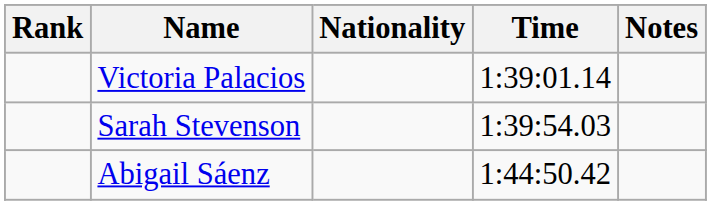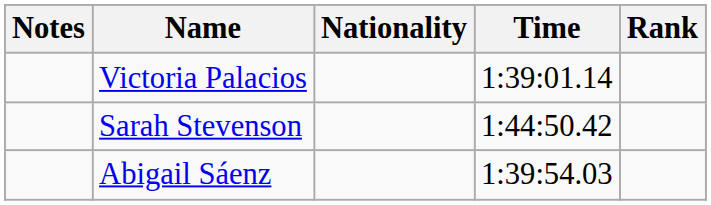columns swapped: Rank <-> Notes
Sarah Stevenson | Time: 1:39:54.03 -> 1:44:50.42
Abigail Sáenz | Time: 1:44:50.42 -> 1:39:54.03
